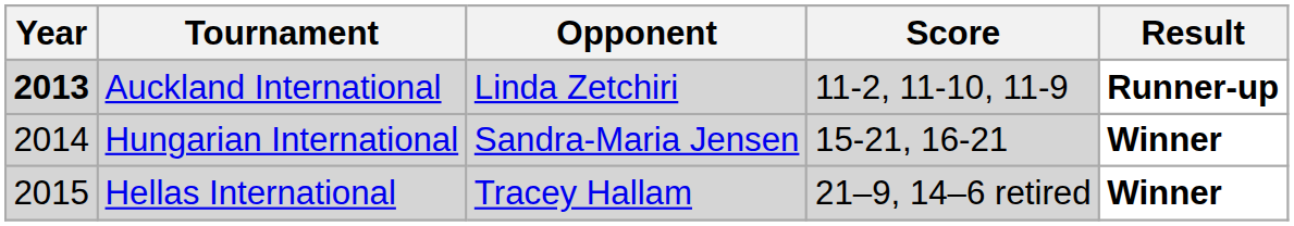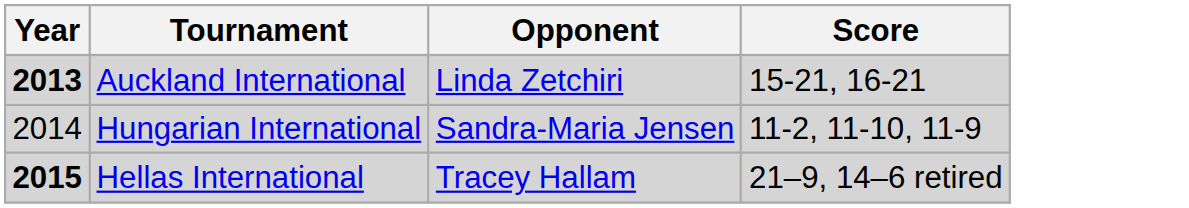- column: Result | Runner-up | Winner | Winner
Auckland International | Score: 11-2, 11-10, 11-9 -> 15-21, 16-21
Hungarian International | Score: 15-21, 16-21 -> 11-2, 11-10, 11-9
Hellas International | Year: normal -> bold
